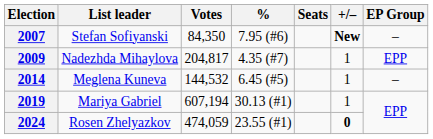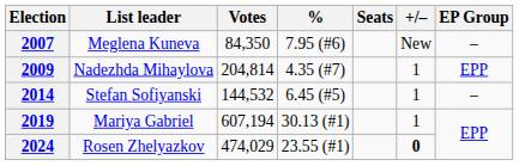2007 | List leader: Stefan Sofiyanski -> Meglena Kuneva
2007 | +/–: bold -> normal
2009 | Votes: 204,817 -> 204,814
2014 | List leader: Meglena Kuneva -> Stefan Sofiyanski
2024 | Votes: 474,059 -> 474,029
